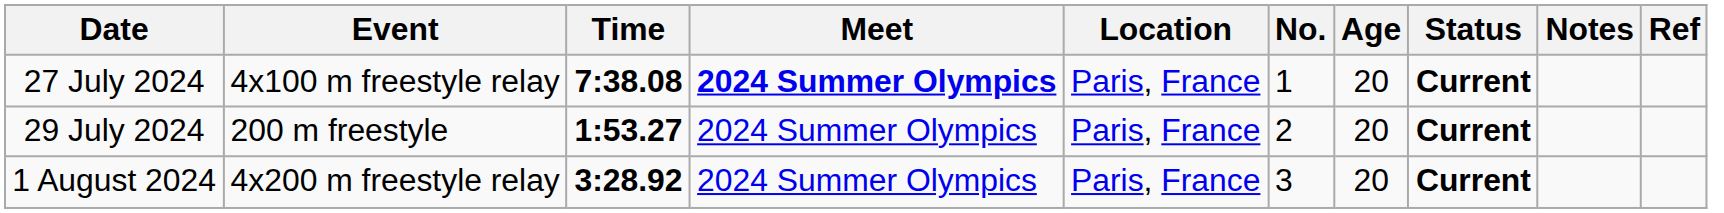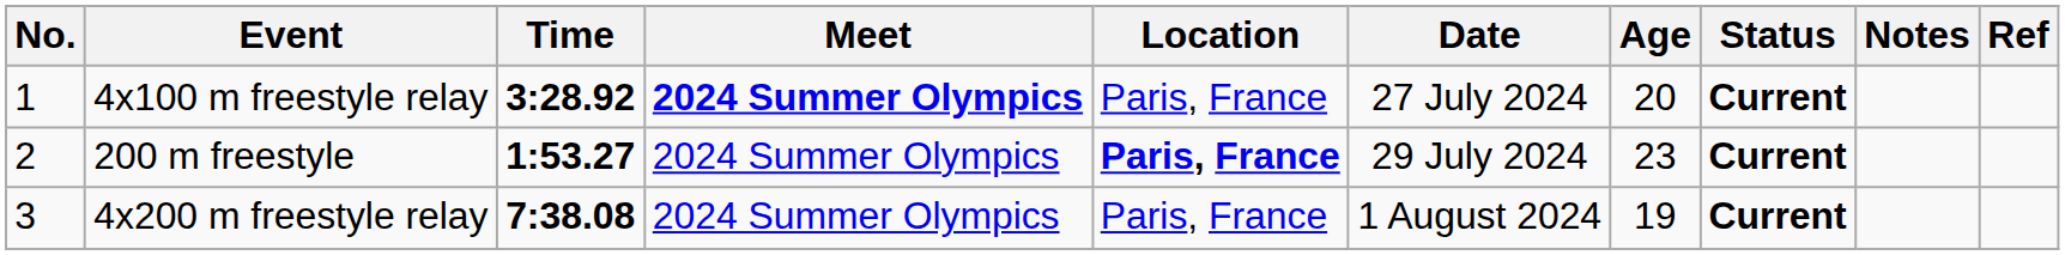columns swapped: No. <-> Date
4x100 m freestyle relay | Time: 7:38.08 -> 3:28.92
200 m freestyle | Location: normal -> bold
200 m freestyle | Age: 20 -> 23
4x200 m freestyle relay | Time: 3:28.92 -> 7:38.08
4x200 m freestyle relay | Age: 20 -> 19
